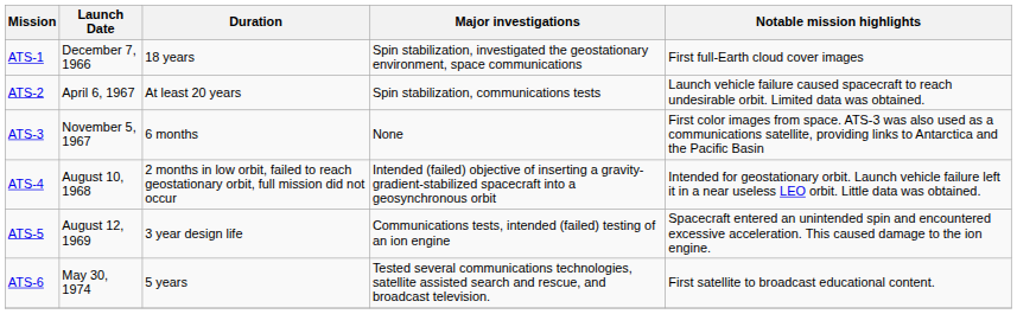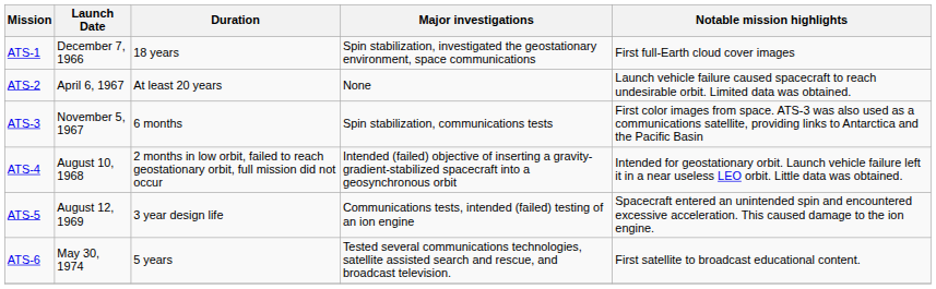ATS-2 | Major investigations: Spin stabilization, communications tests -> None
ATS-3 | Major investigations: None -> Spin stabilization, communications tests
